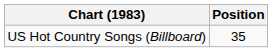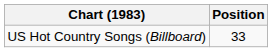US Hot Country Songs (Billboard) | Position: 35 -> 33
